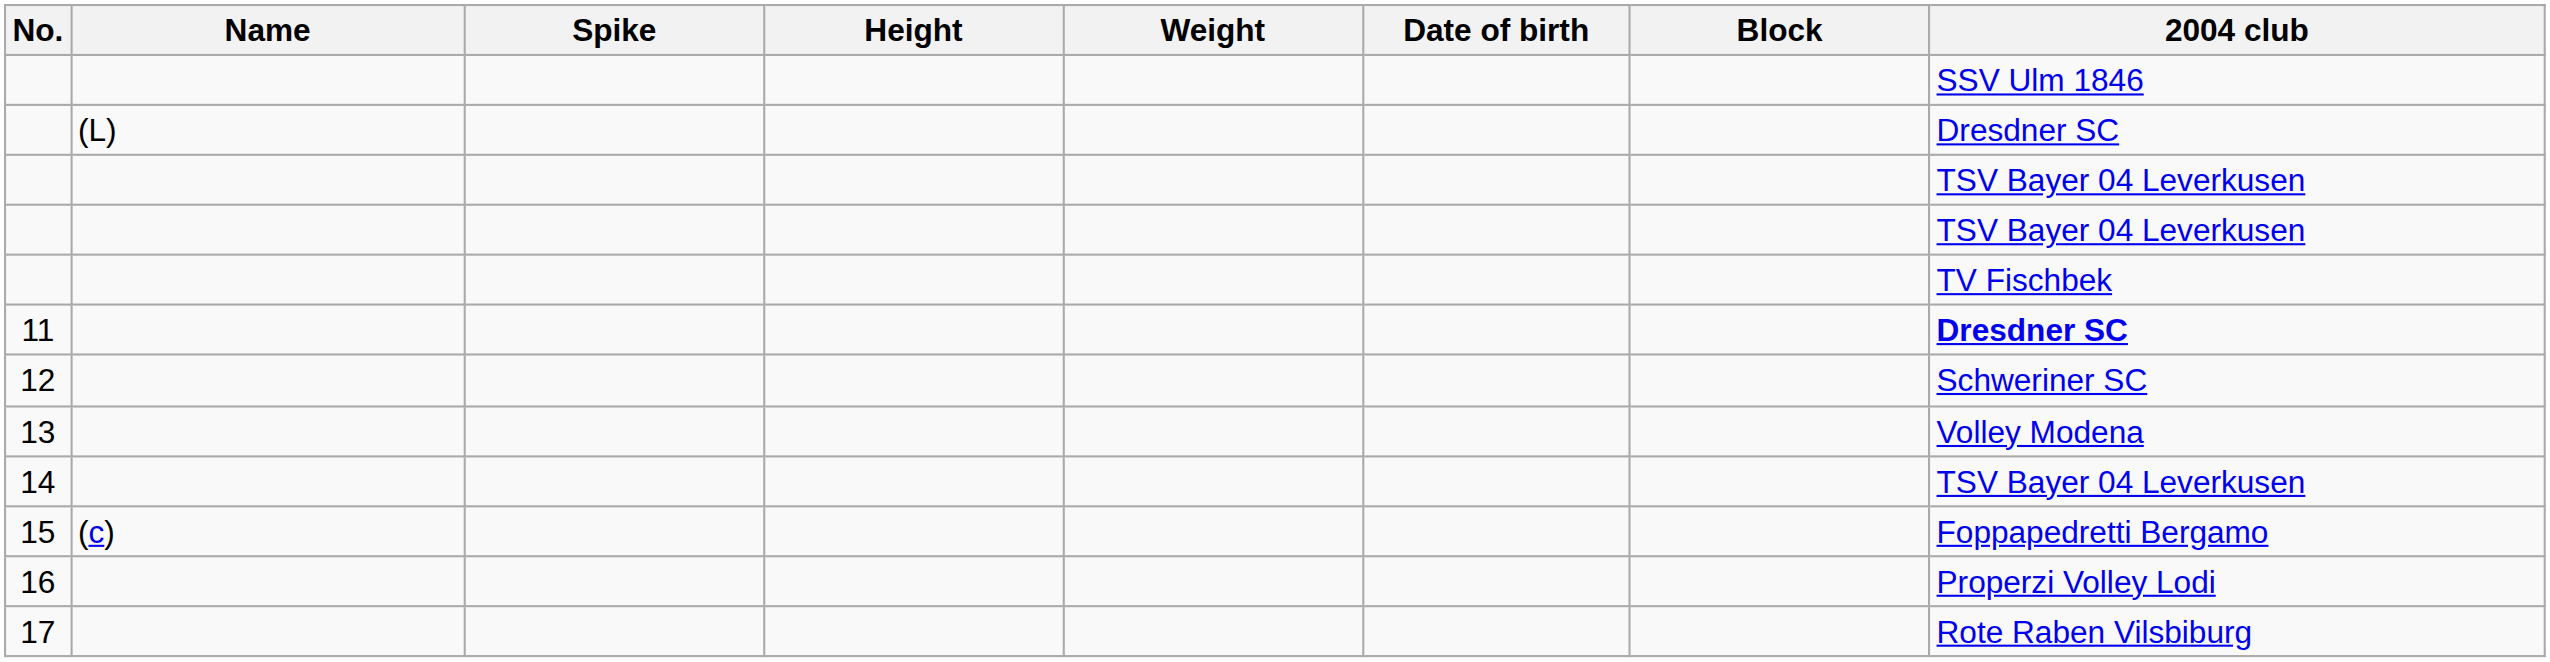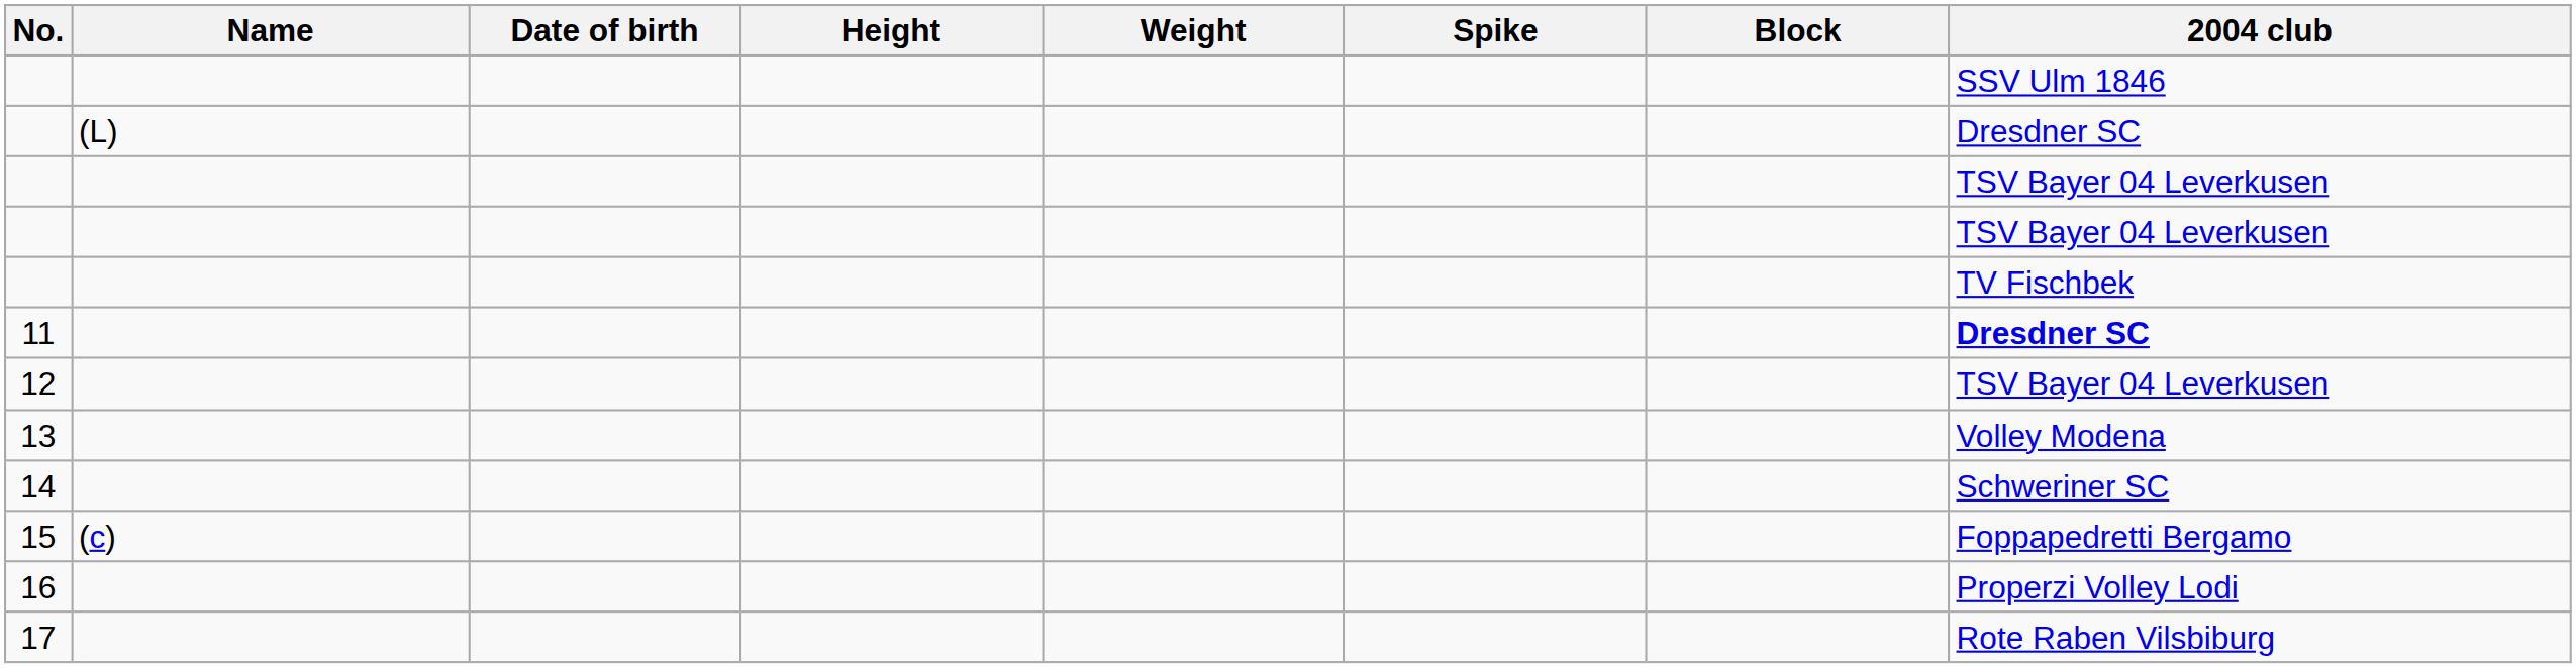columns swapped: Date of birth <-> Spike
12 | 2004 club: Schweriner SC -> TSV Bayer 04 Leverkusen
14 | 2004 club: TSV Bayer 04 Leverkusen -> Schweriner SC
